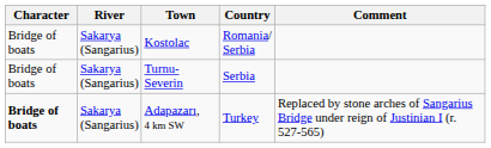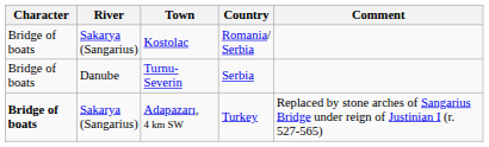Turnu-Severin | River: Sakarya (Sangarius) -> Danube
